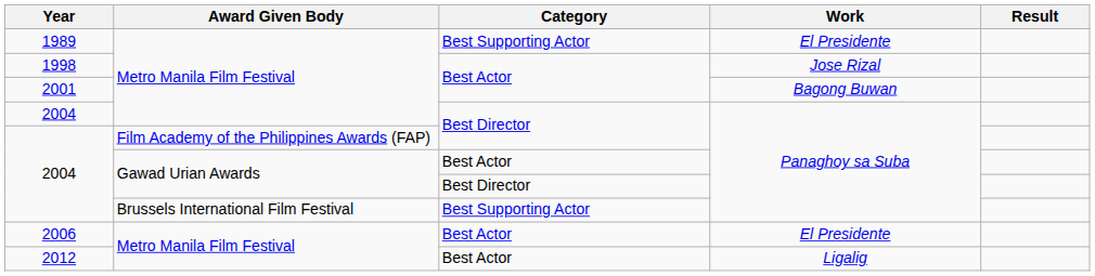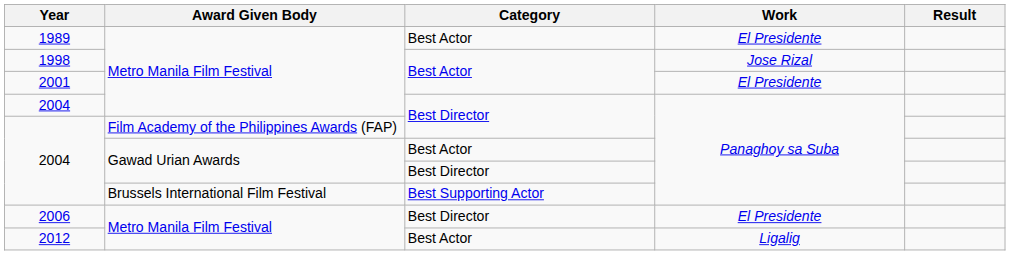1989 | Category: Best Supporting Actor -> Best Actor
2001 | Work: Bagong Buwan -> El Presidente
2006 | Category: Best Actor -> Best Director
